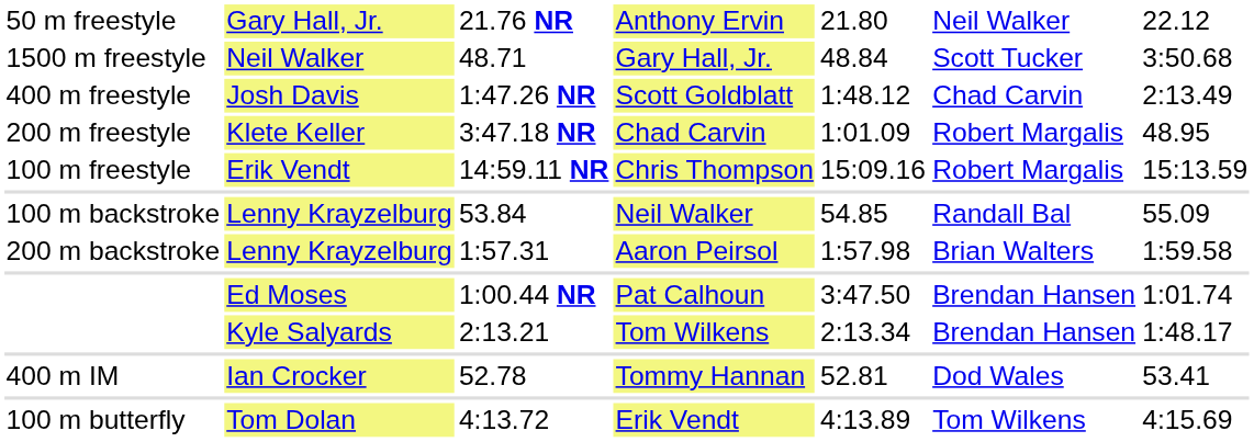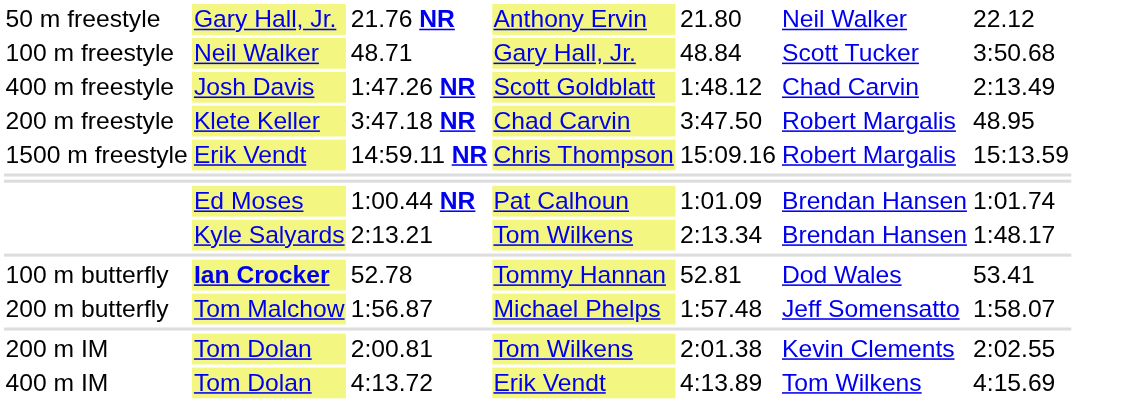48.71 | column 1: 1500 m freestyle -> 100 m freestyle
3:47.18 NR | column 5: 1:01.09 -> 3:47.50
14:59.11 NR | column 1: 100 m freestyle -> 1500 m freestyle
- row: 100 m backstroke | Lenny Krayzelburg | 53.84 | Neil Walker | 54.85 | Randall Bal | 55.09
- row: 200 m backstroke | Lenny Krayzelburg | 1:57.31 | Aaron Peirsol | 1:57.98 | Brian Walters | 1:59.58
1:00.44 NR | column 5: 3:47.50 -> 1:01.09
52.78 | column 1: 400 m IM -> 100 m butterfly
52.78 | column 2: normal -> bold
+ row: 200 m butterfly | Tom Malchow | 1:56.87 | Michael Phelps | 1:57.48 | Jeff Somensatto | 1:58.07
+ row: 200 m IM | Tom Dolan | 2:00.81 | Tom Wilkens | 2:01.38 | Kevin Clements | 2:02.55
4:13.72 | column 1: 100 m butterfly -> 400 m IM
